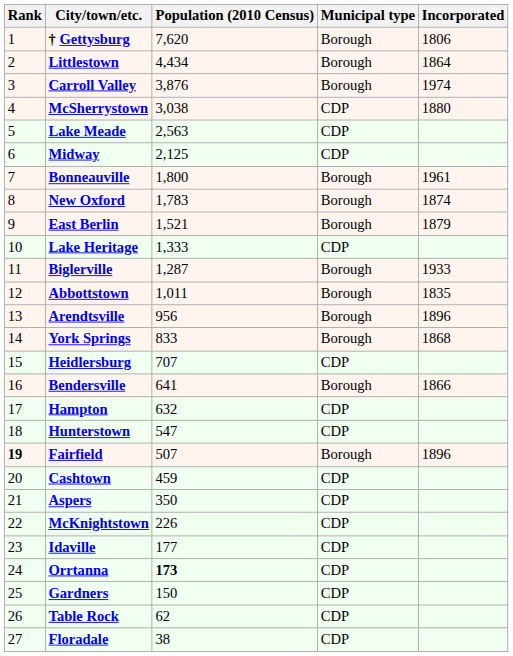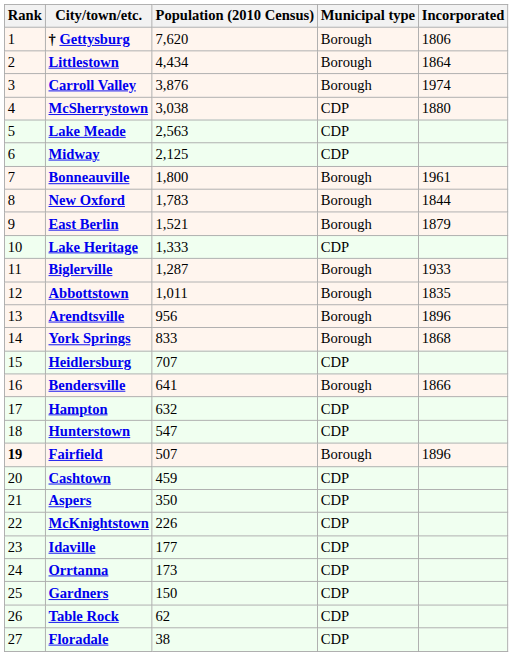New Oxford | Incorporated: 1874 -> 1844
Orrtanna | Population (2010 Census): bold -> normal
